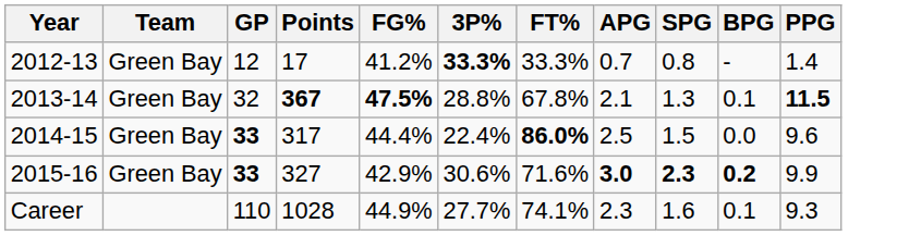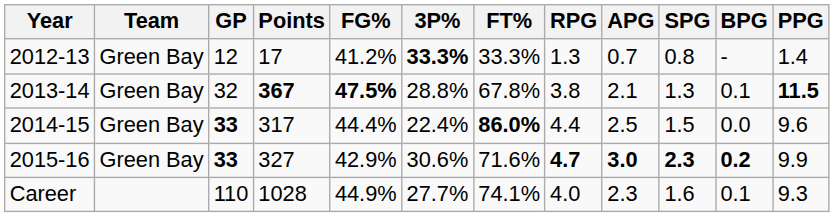+ column: RPG | 1.3 | 3.8 | 4.4 | 4.7 | 4.0
